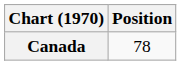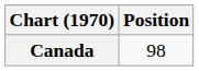Canada | Position: 78 -> 98
